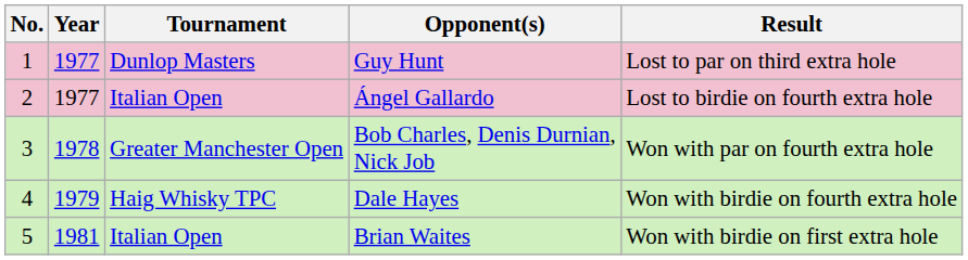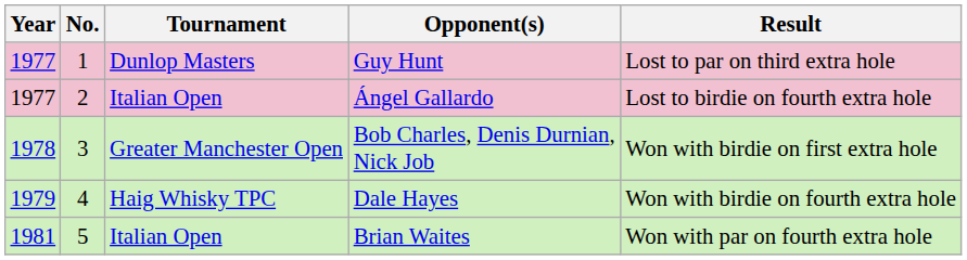columns swapped: No. <-> Year
Bob Charles, Denis Durnian, Nick Job | Result: Won with par on fourth extra hole -> Won with birdie on first extra hole
Brian Waites | Result: Won with birdie on first extra hole -> Won with par on fourth extra hole
